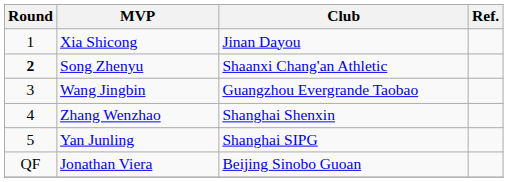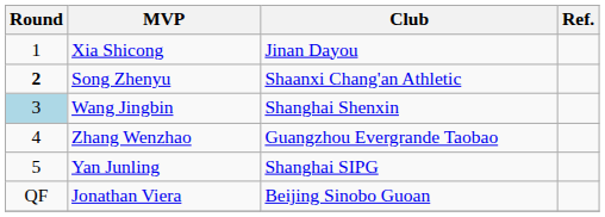Wang Jingbin | Round: no background -> lightblue background
Wang Jingbin | Club: Guangzhou Evergrande Taobao -> Shanghai Shenxin
Zhang Wenzhao | Club: Shanghai Shenxin -> Guangzhou Evergrande Taobao
